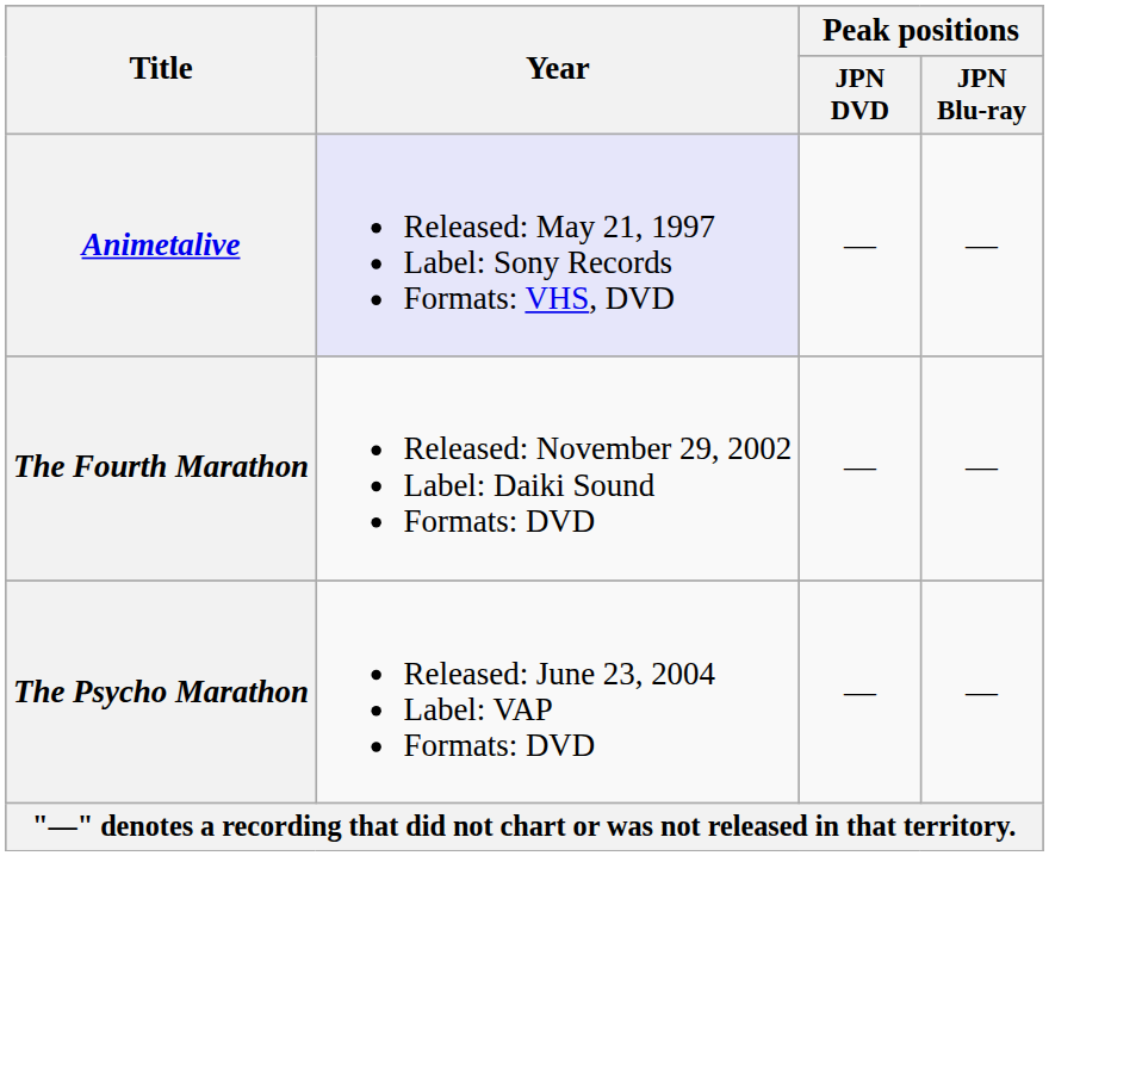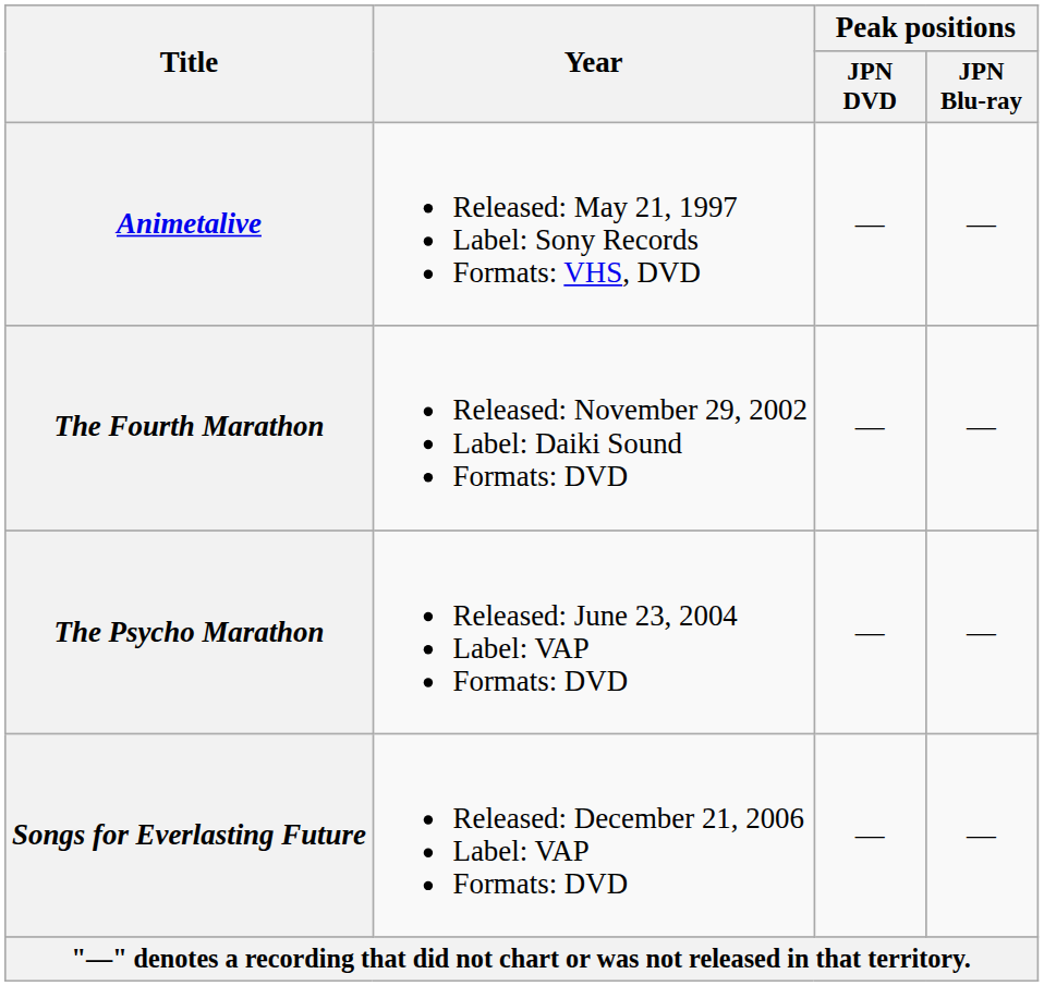Animetalive | Year: lavender background -> no background
+ row: Songs for Everlasting Future | Released: December 21, 2006 Label: VAP Formats: DVD | — | —
